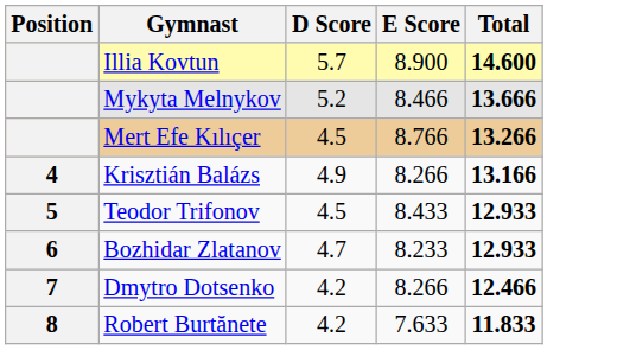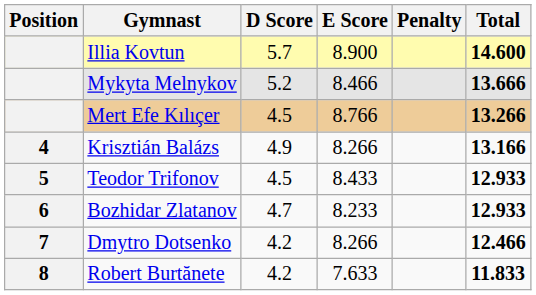+ column: Penalty
